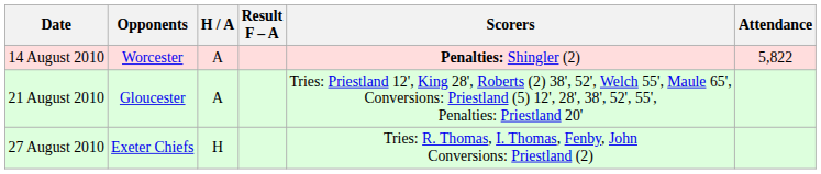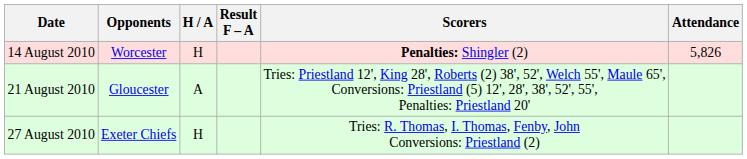14 August 2010 | H / A: A -> H
14 August 2010 | Attendance: 5,822 -> 5,826
